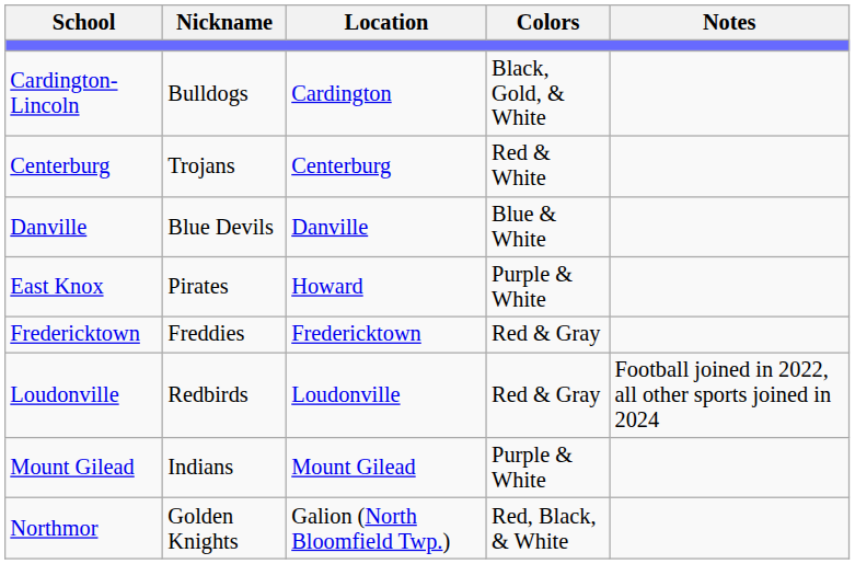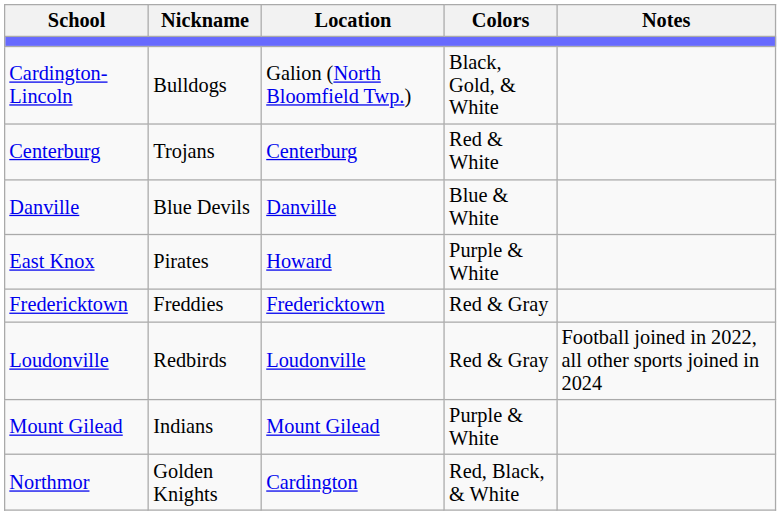Cardington-Lincoln | Location: Cardington -> Galion (North Bloomfield Twp.)
Northmor | Location: Galion (North Bloomfield Twp.) -> Cardington
